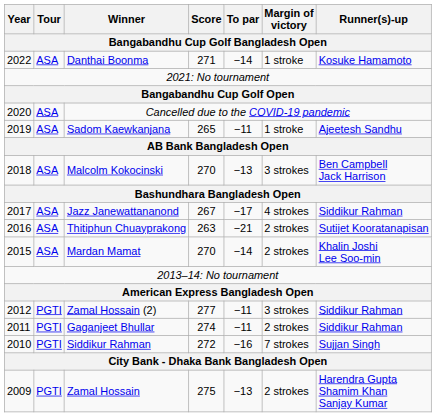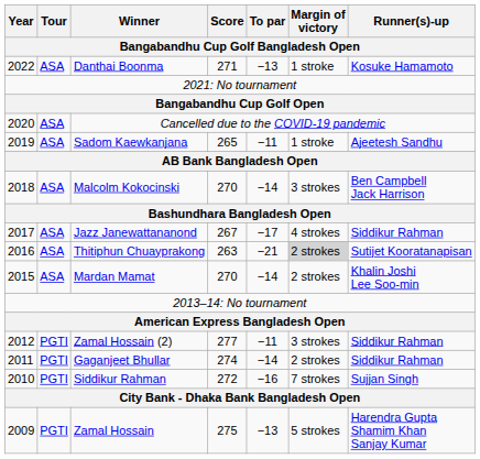Danthai Boonma | To par: −14 -> −13
Malcolm Kokocinski | To par: −13 -> −14
Thitiphun Chuayprakong | Margin of victory: no background -> lightgrey background
Gaganjeet Bhullar | To par: −11 -> −14
Zamal Hossain | Margin of victory: 2 strokes -> 5 strokes
